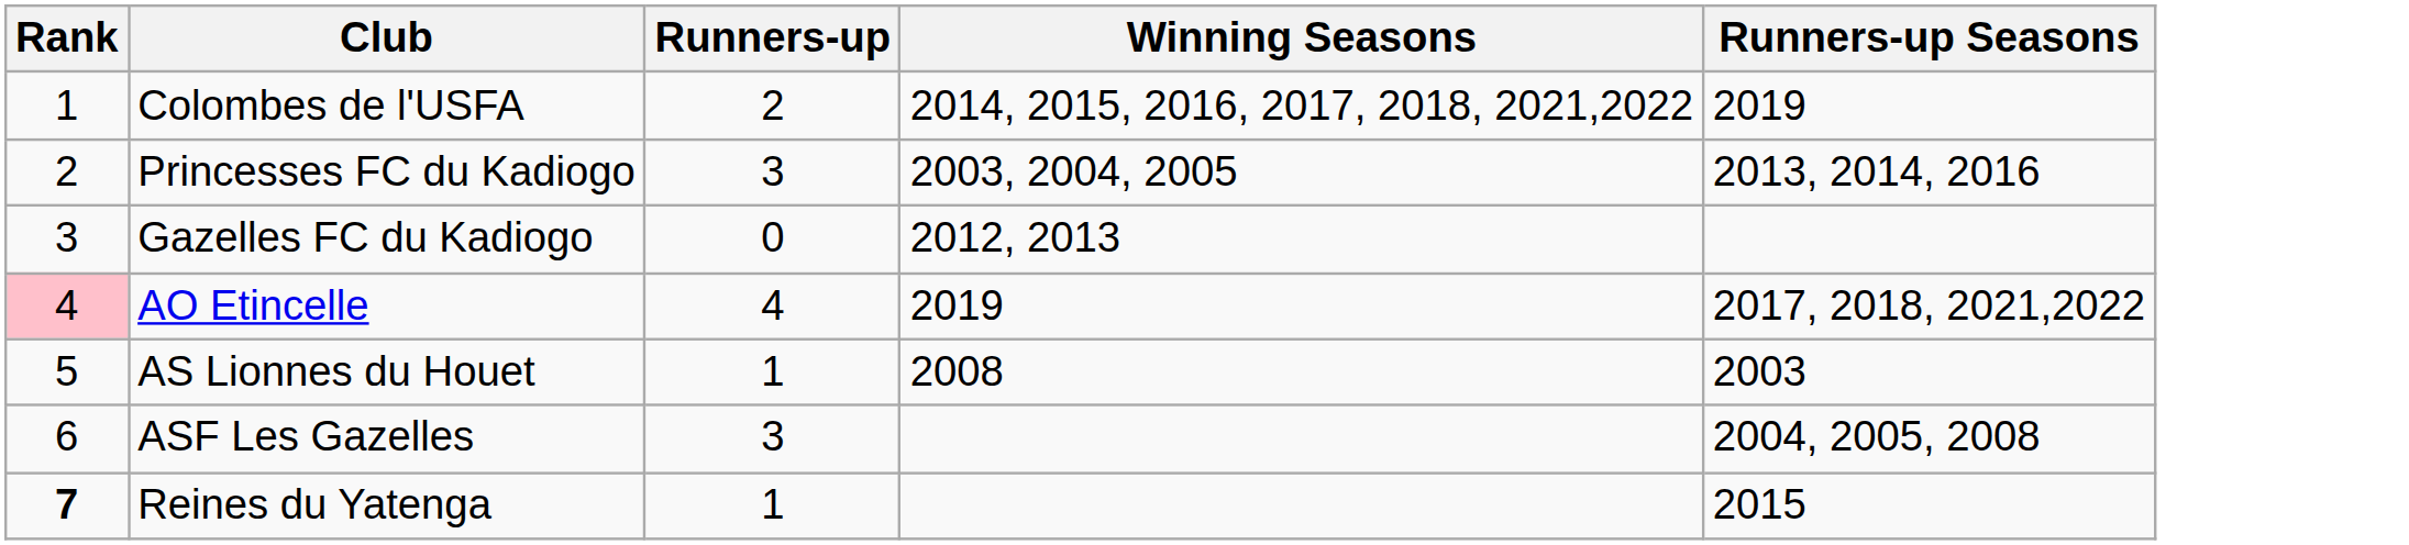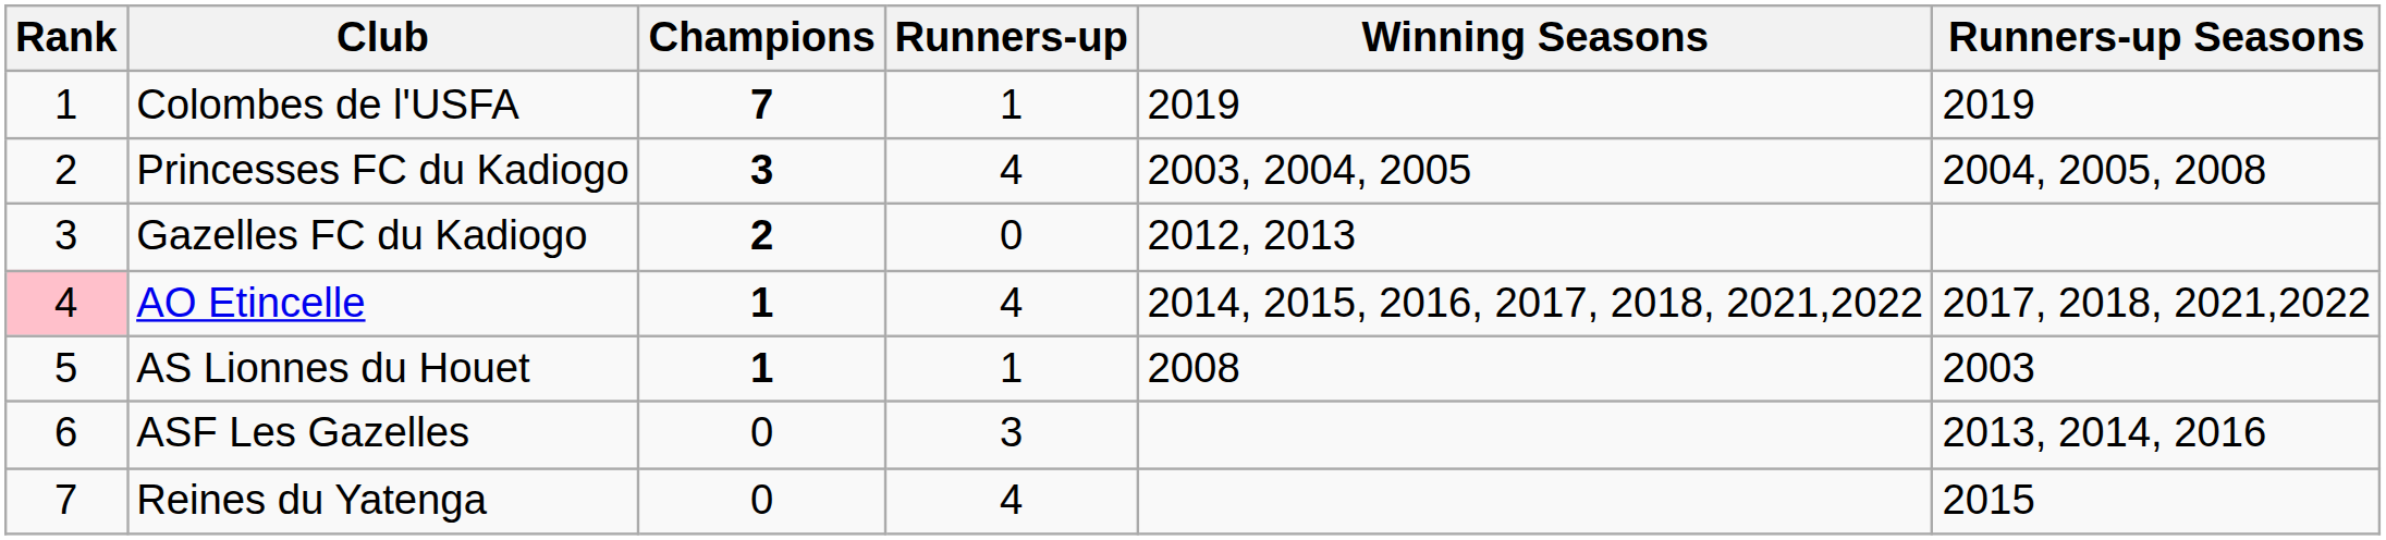+ column: Champions | 7 | 3 | 2 | 1 | 1 | 0 | 0
Colombes de l'USFA | Runners-up: 2 -> 1
Colombes de l'USFA | Winning Seasons: 2014, 2015, 2016, 2017, 2018, 2021,2022 -> 2019
Princesses FC du Kadiogo | Runners-up: 3 -> 4
Princesses FC du Kadiogo | Runners-up Seasons: 2013, 2014, 2016 -> 2004, 2005, 2008
AO Etincelle | Winning Seasons: 2019 -> 2014, 2015, 2016, 2017, 2018, 2021,2022
ASF Les Gazelles | Runners-up Seasons: 2004, 2005, 2008 -> 2013, 2014, 2016
Reines du Yatenga | Rank: bold -> normal
Reines du Yatenga | Runners-up: 1 -> 4
